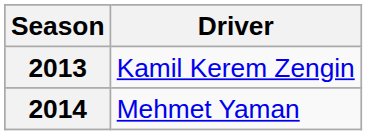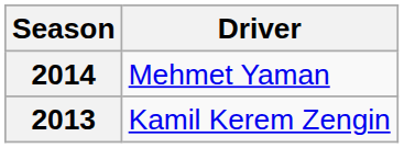rows swapped: 2013 <-> 2014
